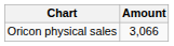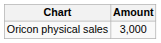Oricon physical sales | Amount: 3,066 -> 3,000
